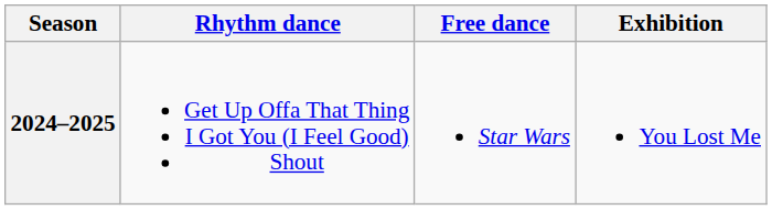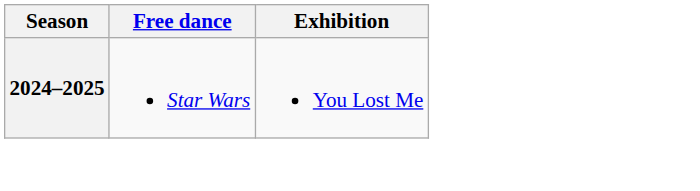- column: Rhythm dance | Get Up Offa That Thing I Got You (I Feel Good) Shout
